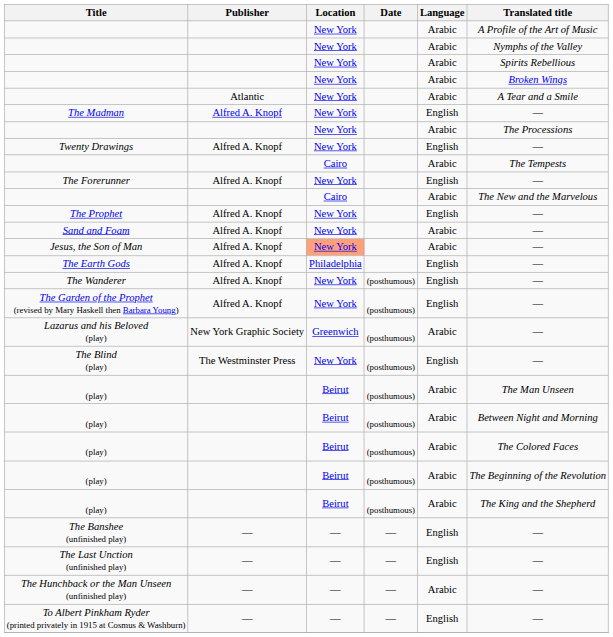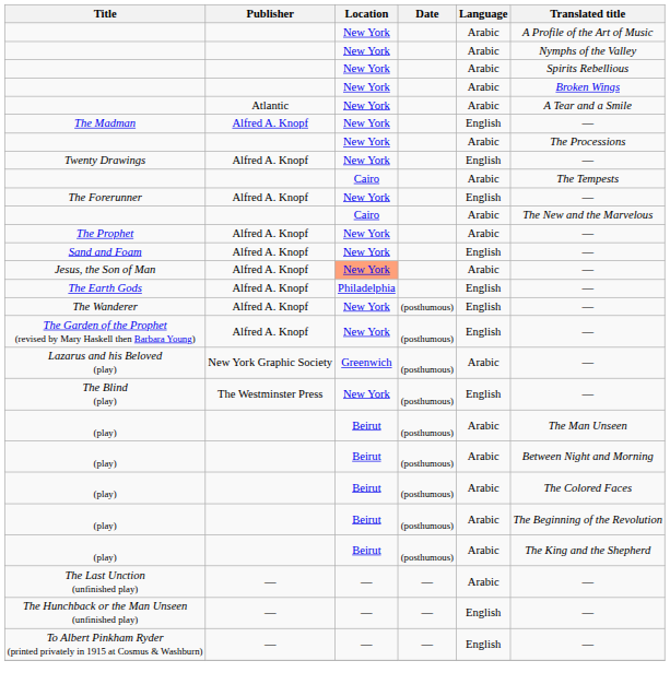The Prophet | Language: English -> Arabic
Sand and Foam | Language: Arabic -> English
- row: The Banshee (unfinished play) | — | — | — | English | —
The Last Unction (unfinished play) | Language: English -> Arabic
The Hunchback or the Man Unseen (unfinished play) | Language: Arabic -> English
